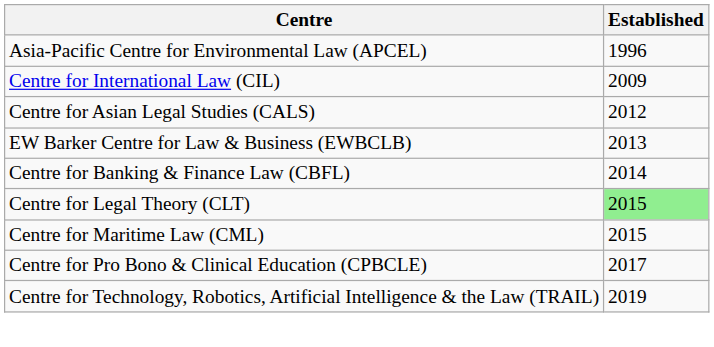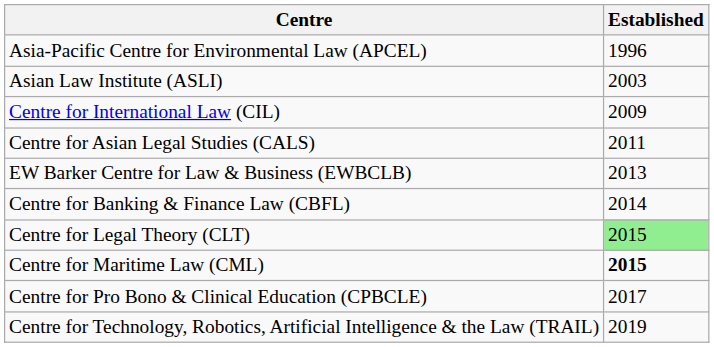+ row: Asian Law Institute (ASLI) | 2003
Centre for Asian Legal Studies (CALS) | Established: 2012 -> 2011
Centre for Maritime Law (CML) | Established: normal -> bold
